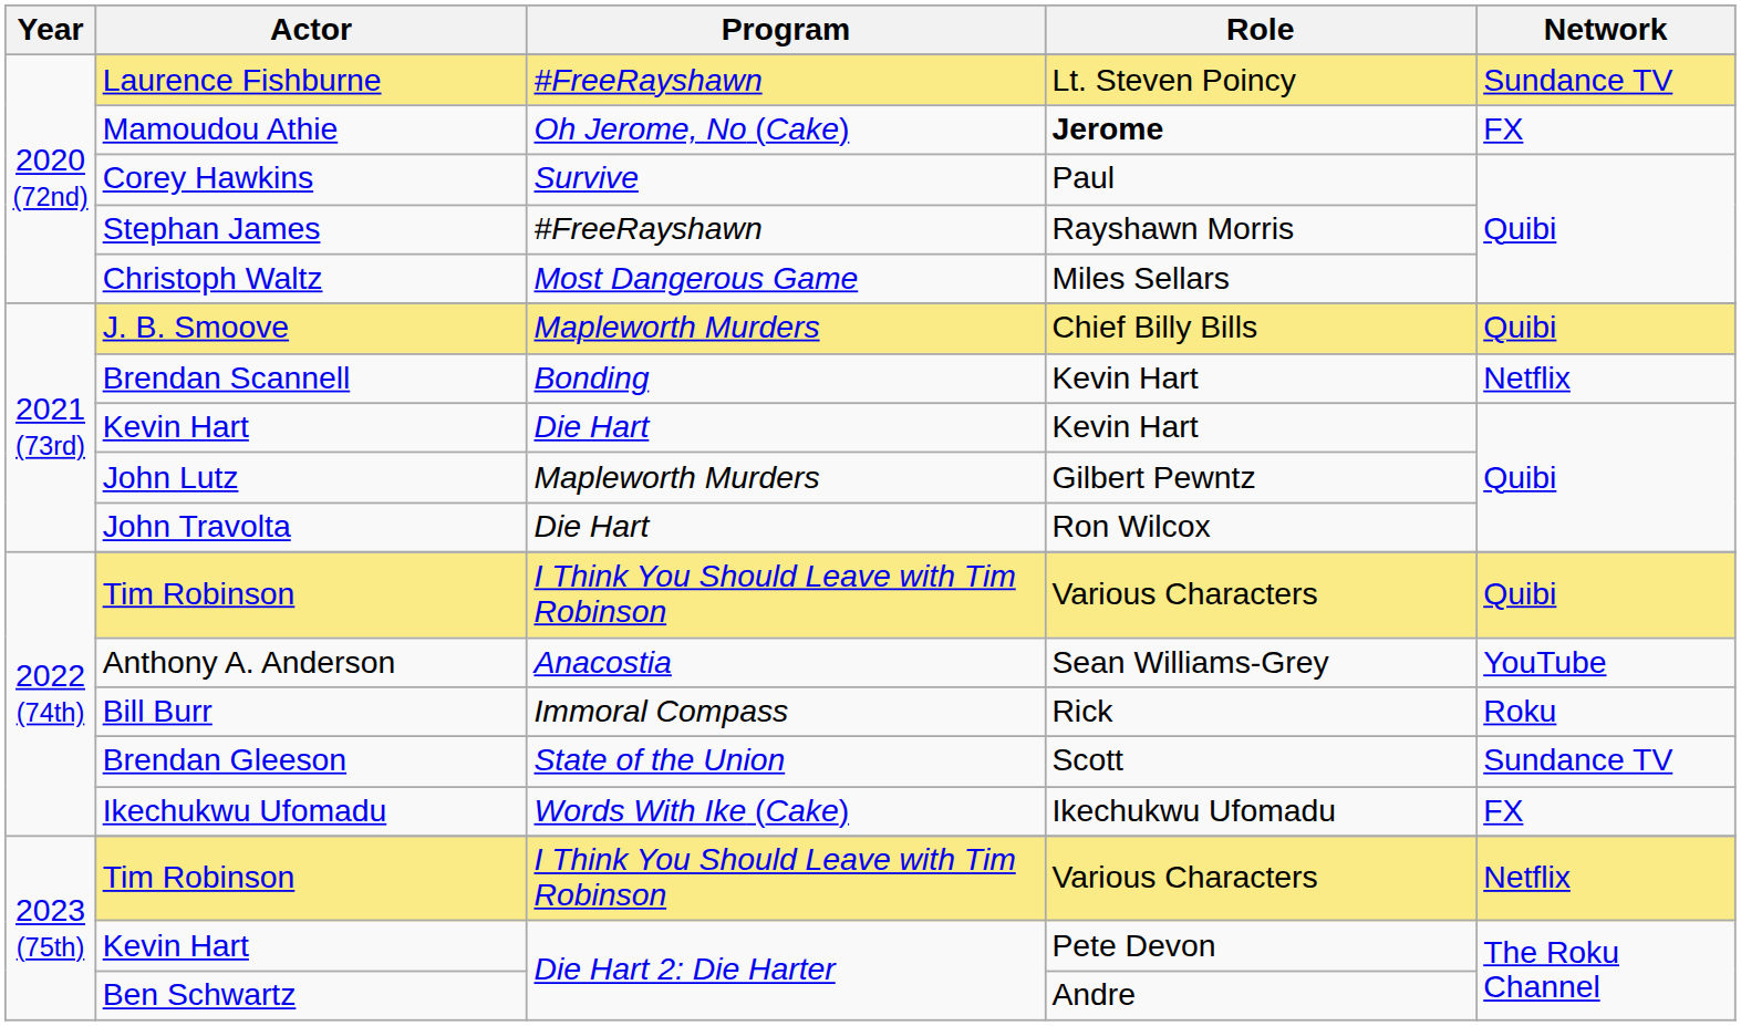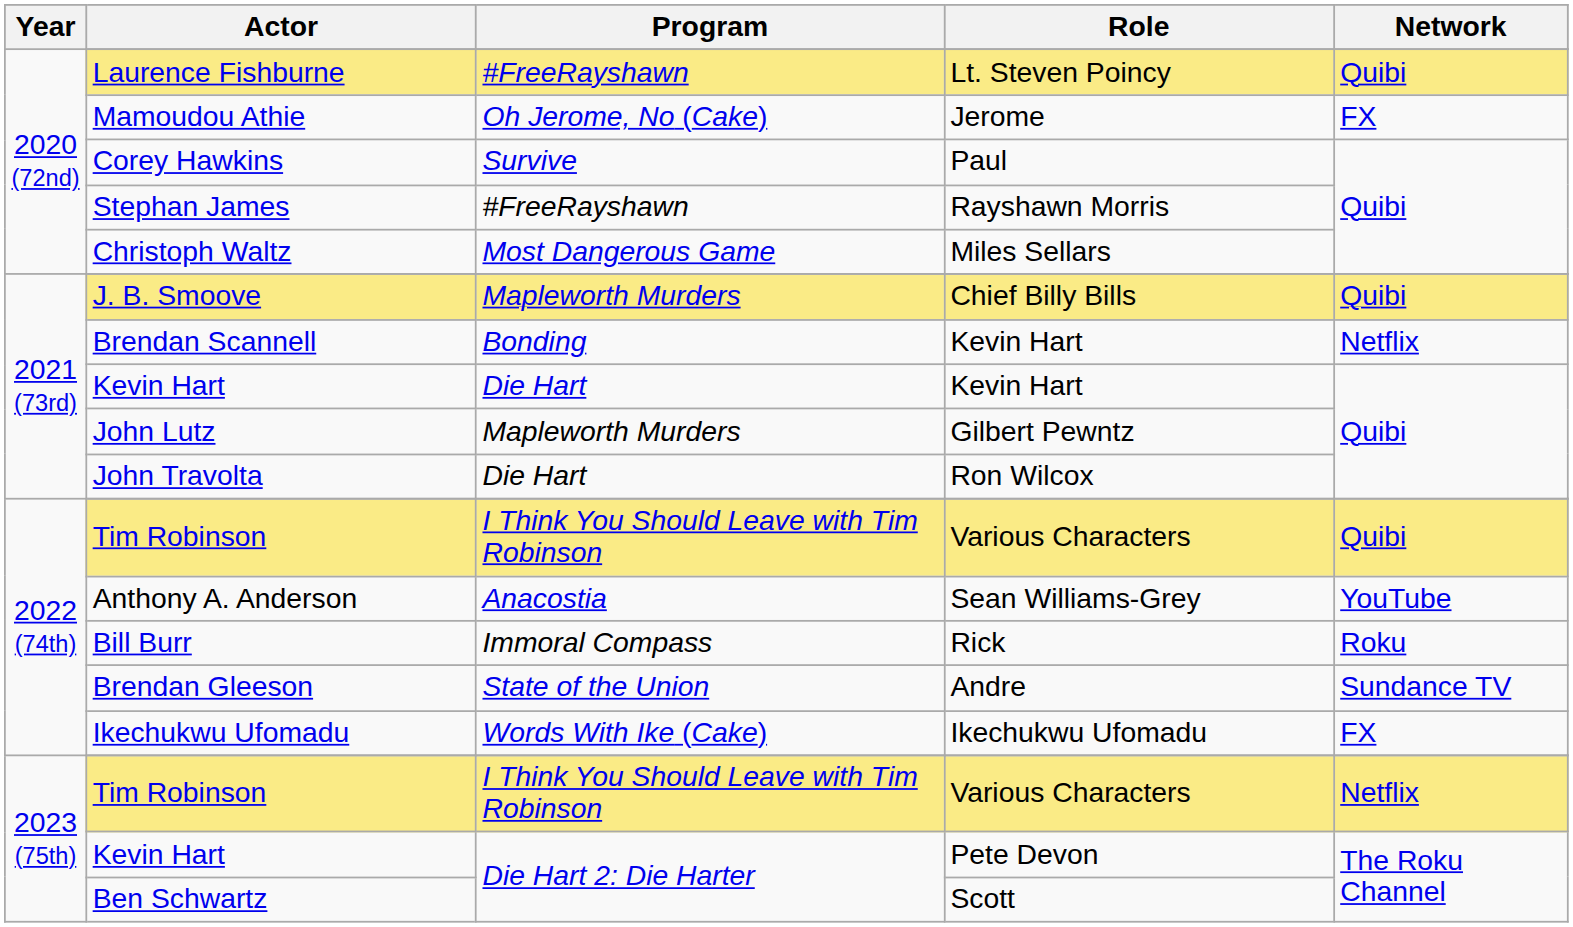Laurence Fishburne | Network: Sundance TV -> Quibi
Mamoudou Athie | Role: bold -> normal
Brendan Gleeson | Role: Scott -> Andre
Ben Schwartz | Role: Andre -> Scott
